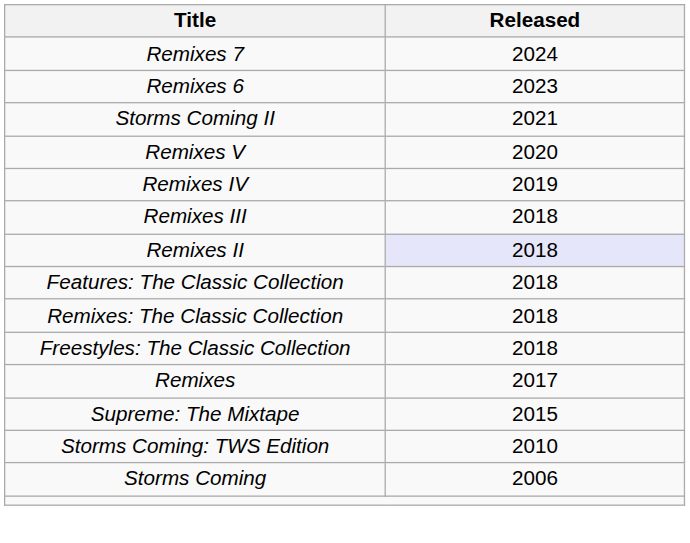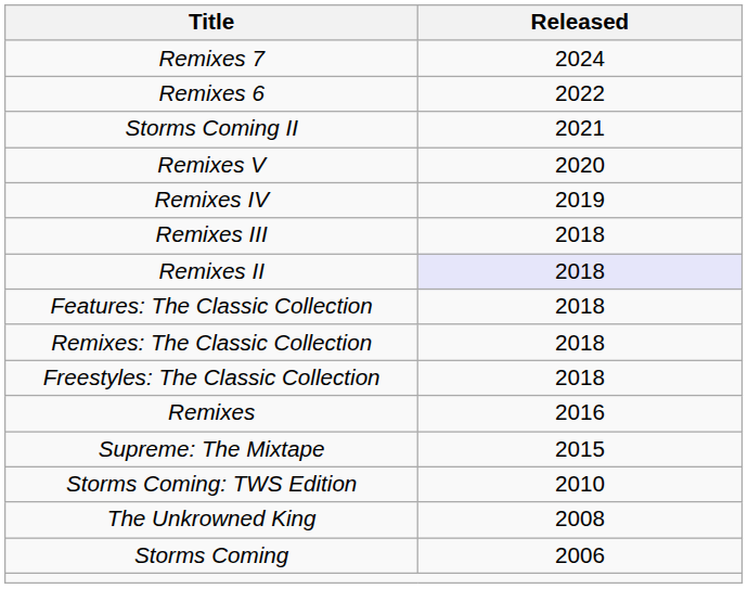Remixes 6 | Released: 2023 -> 2022
Remixes | Released: 2017 -> 2016
+ row: The Unkrowned King | 2008
